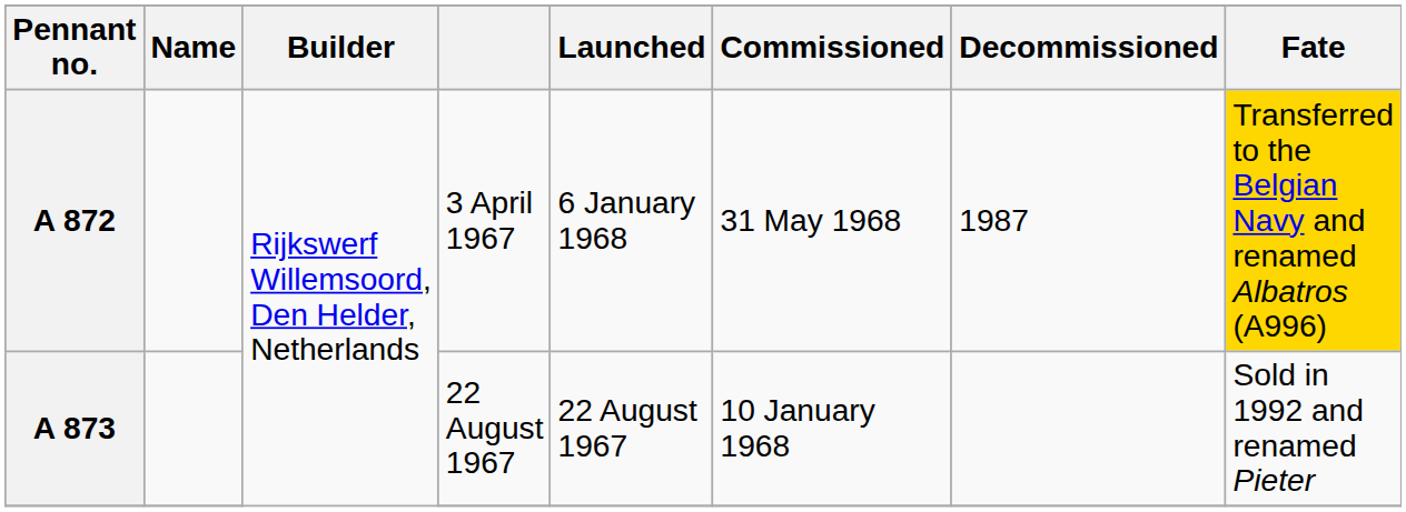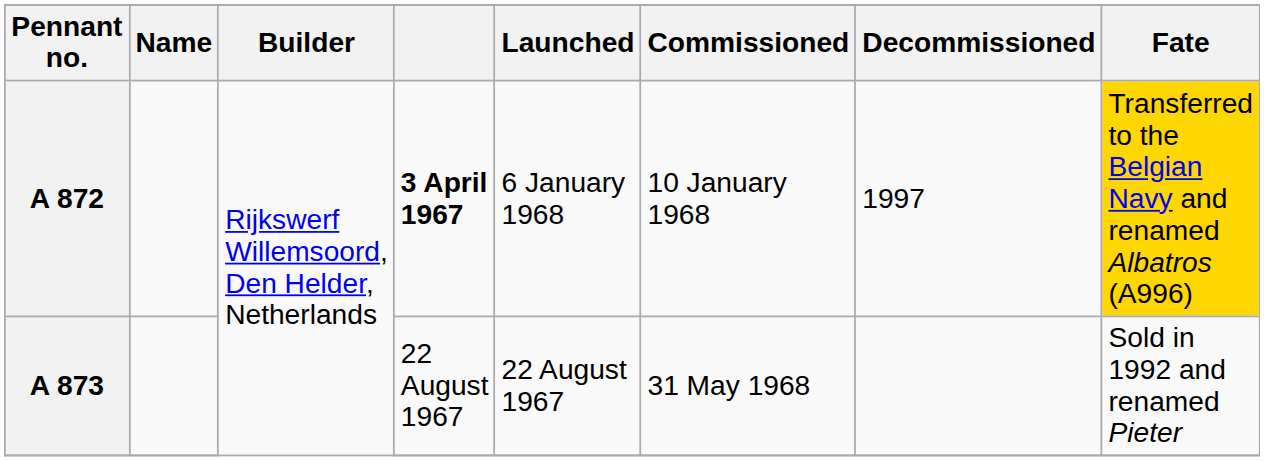A 872 | column 4: normal -> bold
A 872 | Commissioned: 31 May 1968 -> 10 January 1968
A 872 | Decommissioned: 1987 -> 1997
A 873 | Commissioned: 10 January 1968 -> 31 May 1968
